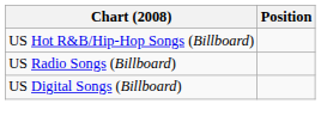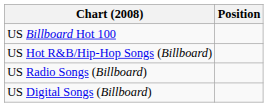+ row: US Billboard Hot 100
